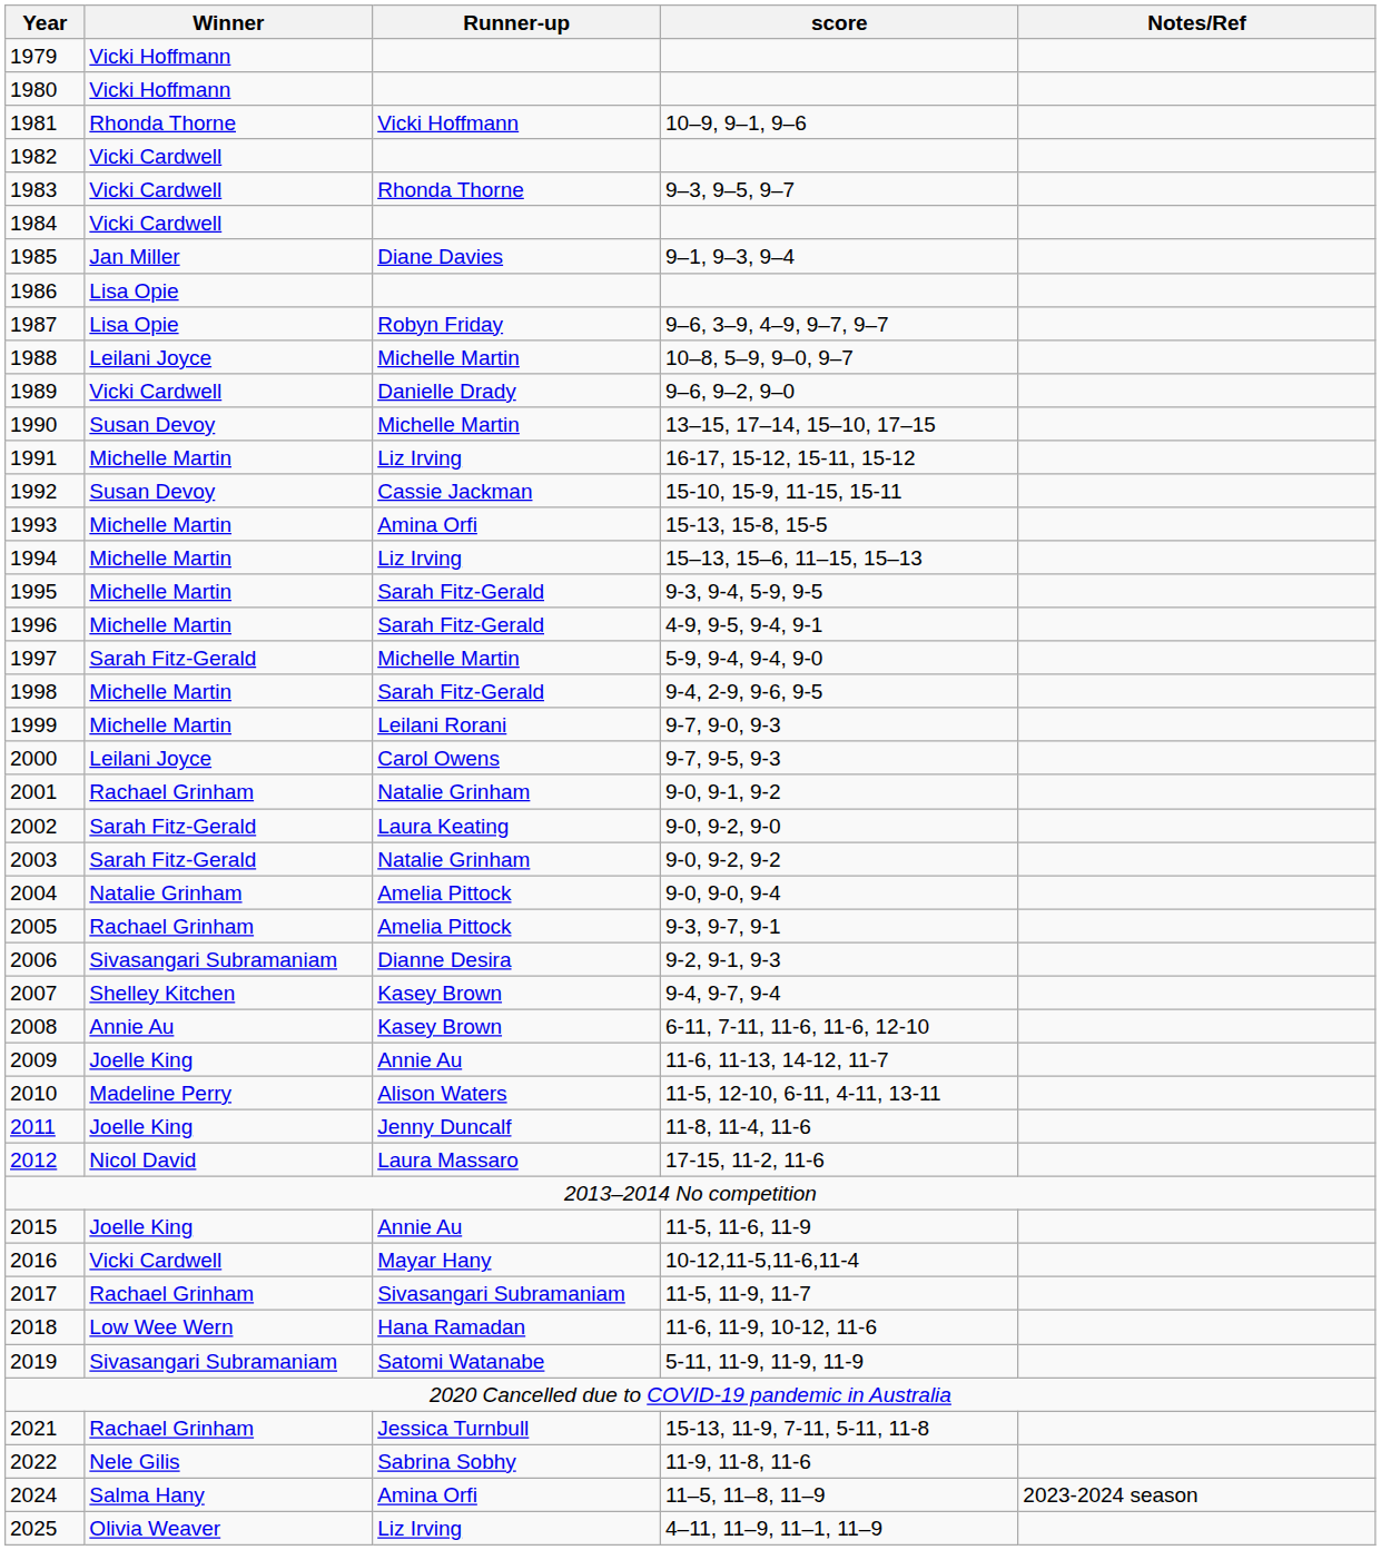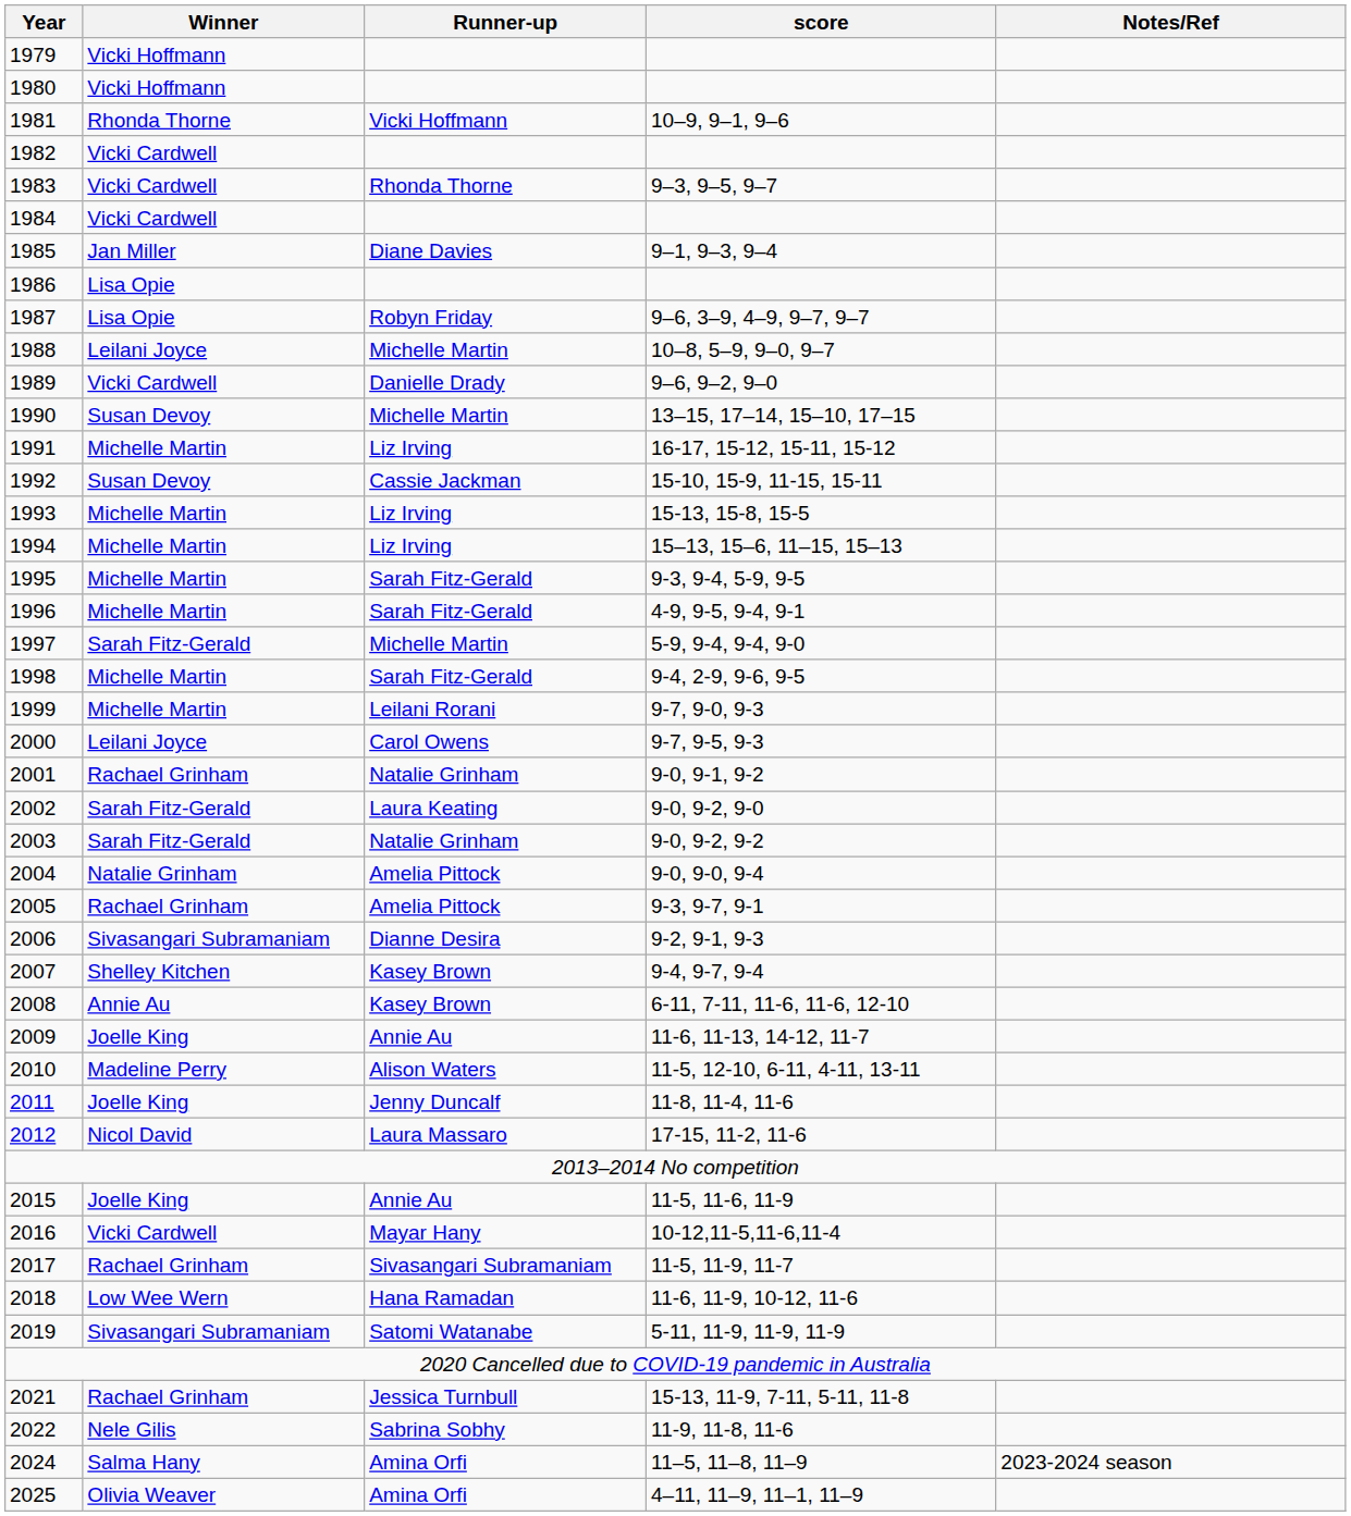1993 | Runner-up: Amina Orfi -> Liz Irving
2025 | Runner-up: Liz Irving -> Amina Orfi
